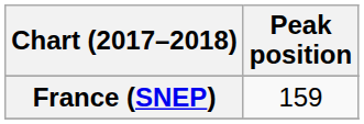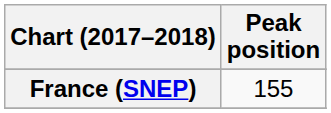France (SNEP) | Peak position: 159 -> 155
